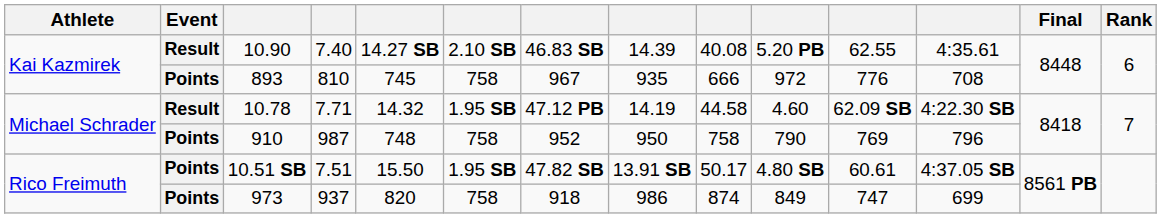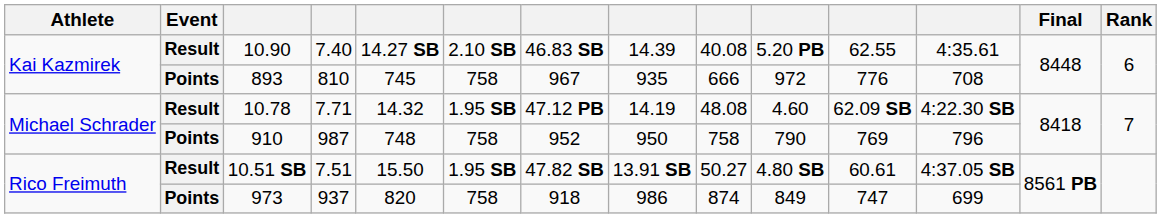10.78 | column 9: 44.58 -> 48.08
10.51 SB | Event: Points -> Result
10.51 SB | column 9: 50.17 -> 50.27
